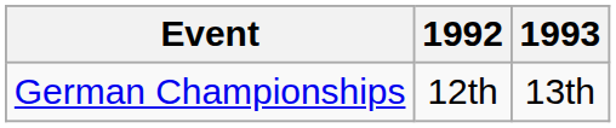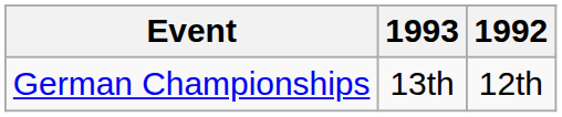columns swapped: 1992 <-> 1993
